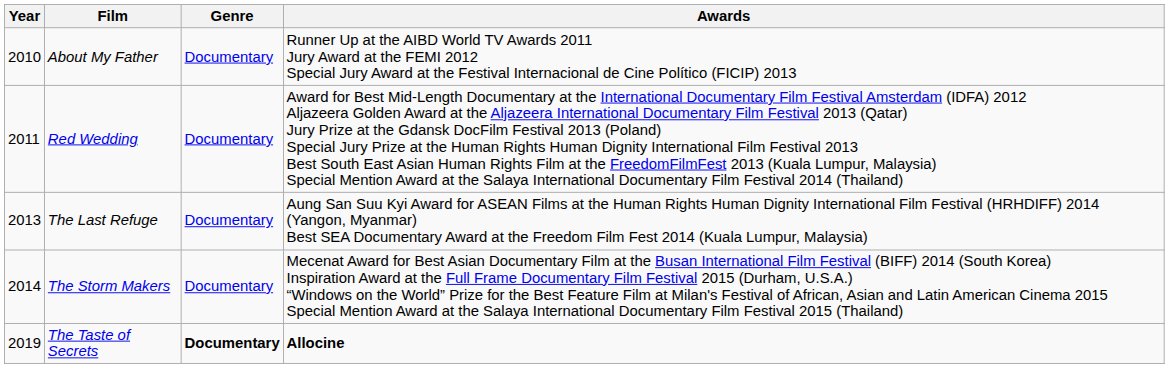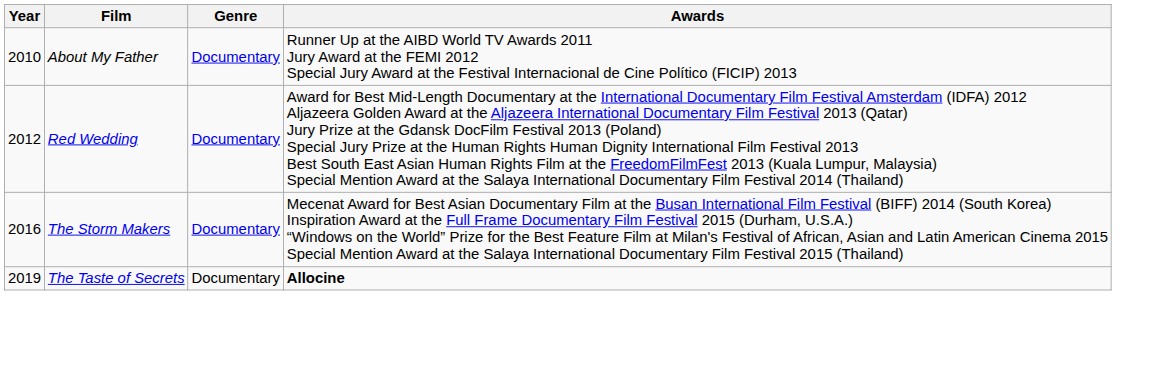Red Wedding | Year: 2011 -> 2012
- row: 2013 | The Last Refuge | Documentary | Aung San Suu Kyi Award for ASEAN Films at the Human Rights Human Dignity International Film Festival (HRHDIFF) 2014 (Yangon, Myanmar) Best SEA Documentary Award at the Freedom Film Fest 2014 (Kuala Lumpur, Malaysia)
The Storm Makers | Year: 2014 -> 2016
The Taste of Secrets | Genre: bold -> normal
